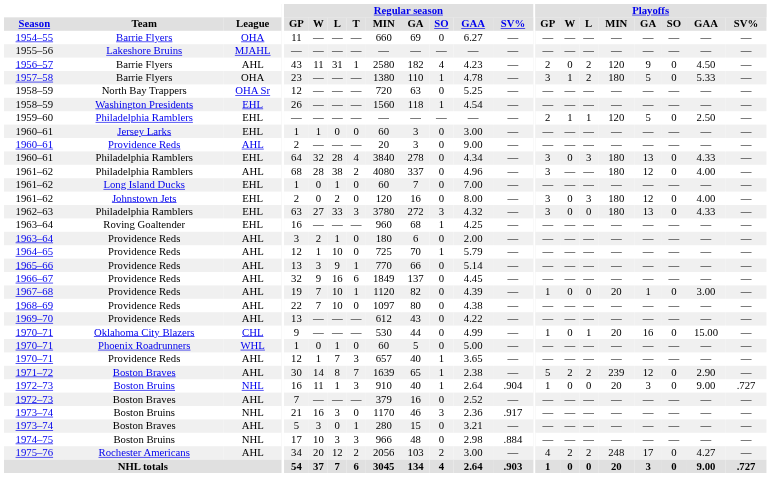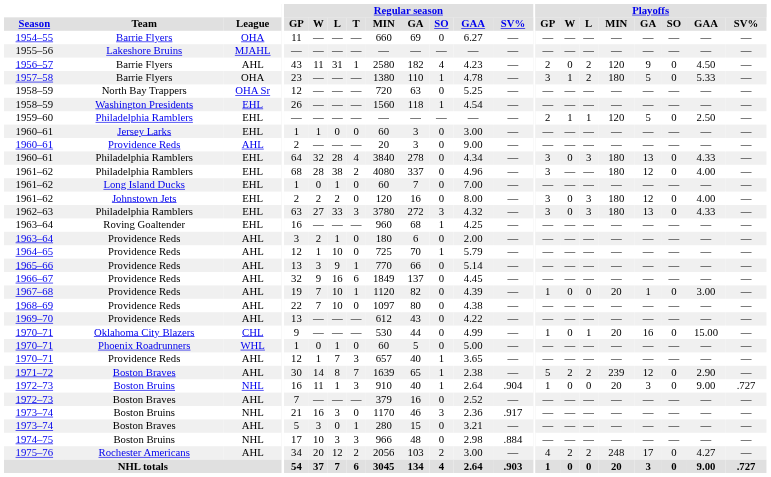1961–62 / Philadelphia Ramblers | League: AHL -> EHL
1961–62 / Johnstown Jets | Regular season / W: 0 -> 2
1962–63 | Playoffs / L: 0 -> 3
